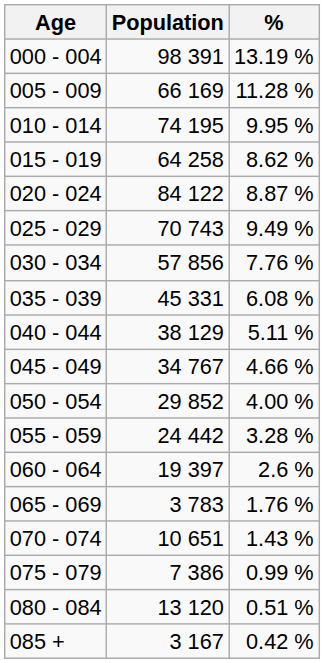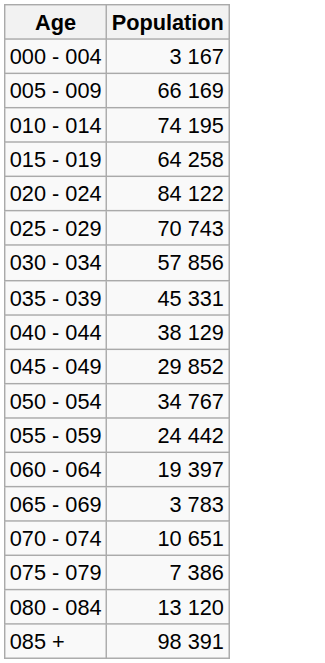- column: % | 13.19 % | 11.28 % | 9.95 % | 8.62 % | 8.87 % | 9.49 % | 7.76 % | 6.08 % | 5.11 % | 4.66 % | 4.00 % | 3.28 % | 2.6 % | 1.76 % | 1.43 % | 0.99 % | 0.51 % | 0.42 %
000 - 004 | Population: 98 391 -> 3 167
045 - 049 | Population: 34 767 -> 29 852
050 - 054 | Population: 29 852 -> 34 767
085 + | Population: 3 167 -> 98 391
